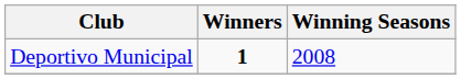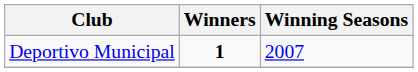Deportivo Municipal | Winning Seasons: 2008 -> 2007
